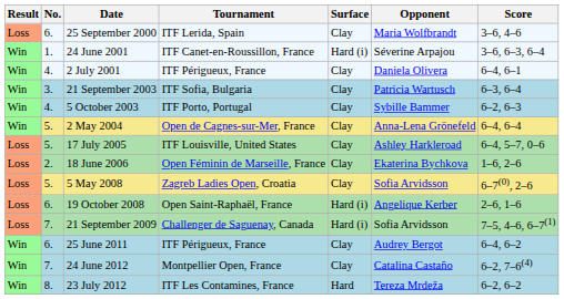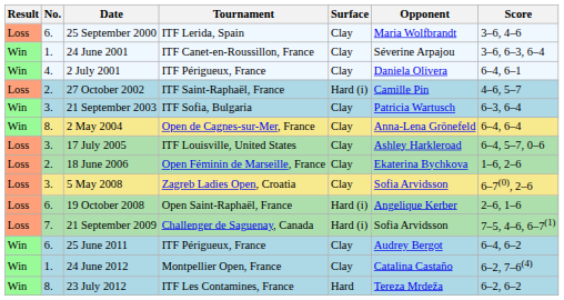24 June 2001 | Surface: Hard (i) -> Clay
+ row: Loss | 2. | 27 October 2002 | ITF Saint-Raphaël, France | Hard (i) | Camille Pin | 4–6, 5–7
- row: Win | 4. | 5 October 2003 | ITF Porto, Portugal | Clay | Sybille Bammer | 6–2, 6–3
2 May 2004 | No.: 5. -> 8.
17 July 2005 | No.: 5. -> 3.
5 May 2008 | No.: 5. -> 3.
24 June 2012 | No.: 7. -> 1.
